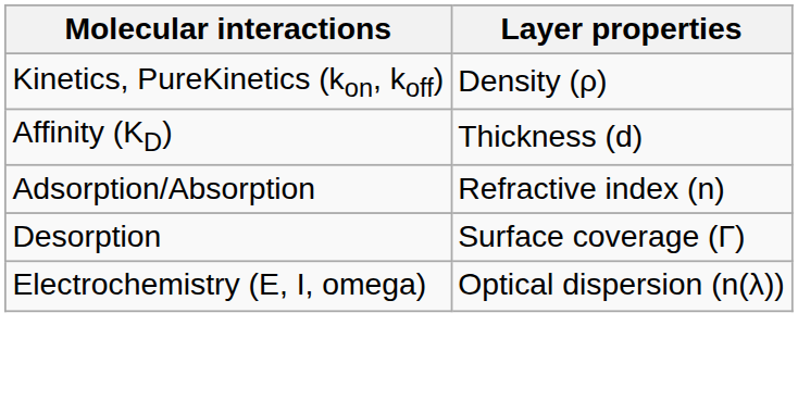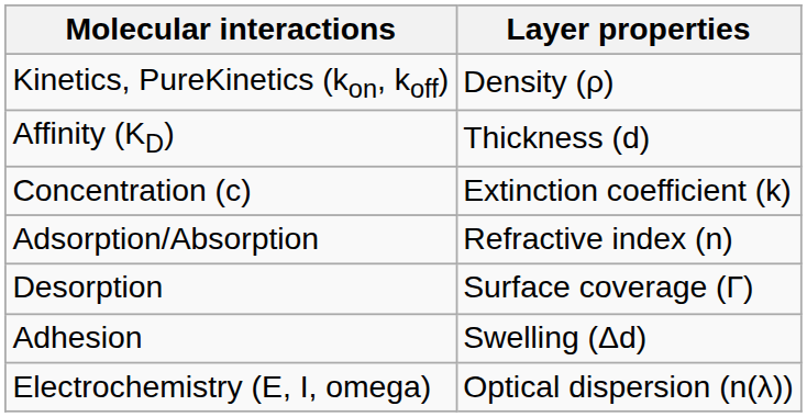+ row: Concentration (c) | Extinction coefficient (k)
+ row: Adhesion | Swelling (Δd)
